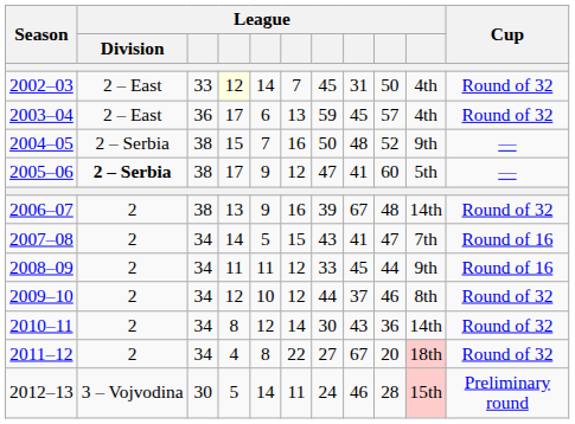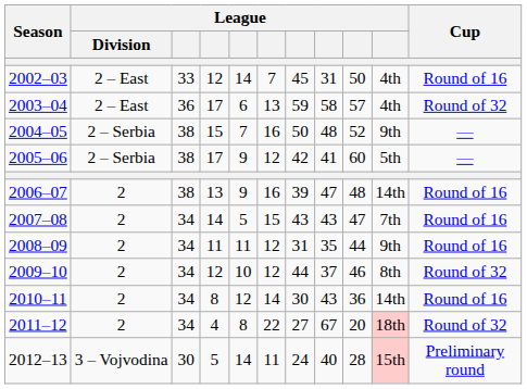2002–03 | column 4: lightyellow background -> no background
2002–03 | Cup: Round of 32 -> Round of 16
2003–04 | column 8: 45 -> 58
2005–06 | League / Division: bold -> normal
2005–06 | column 7: 47 -> 42
2006–07 | column 8: 67 -> 47
2006–07 | Cup: Round of 32 -> Round of 16
2007–08 | column 8: 41 -> 43
2008–09 | column 7: 33 -> 31
2008–09 | column 8: 45 -> 35
2010–11 | Cup: Round of 32 -> Round of 16
2012–13 | column 8: 46 -> 40
